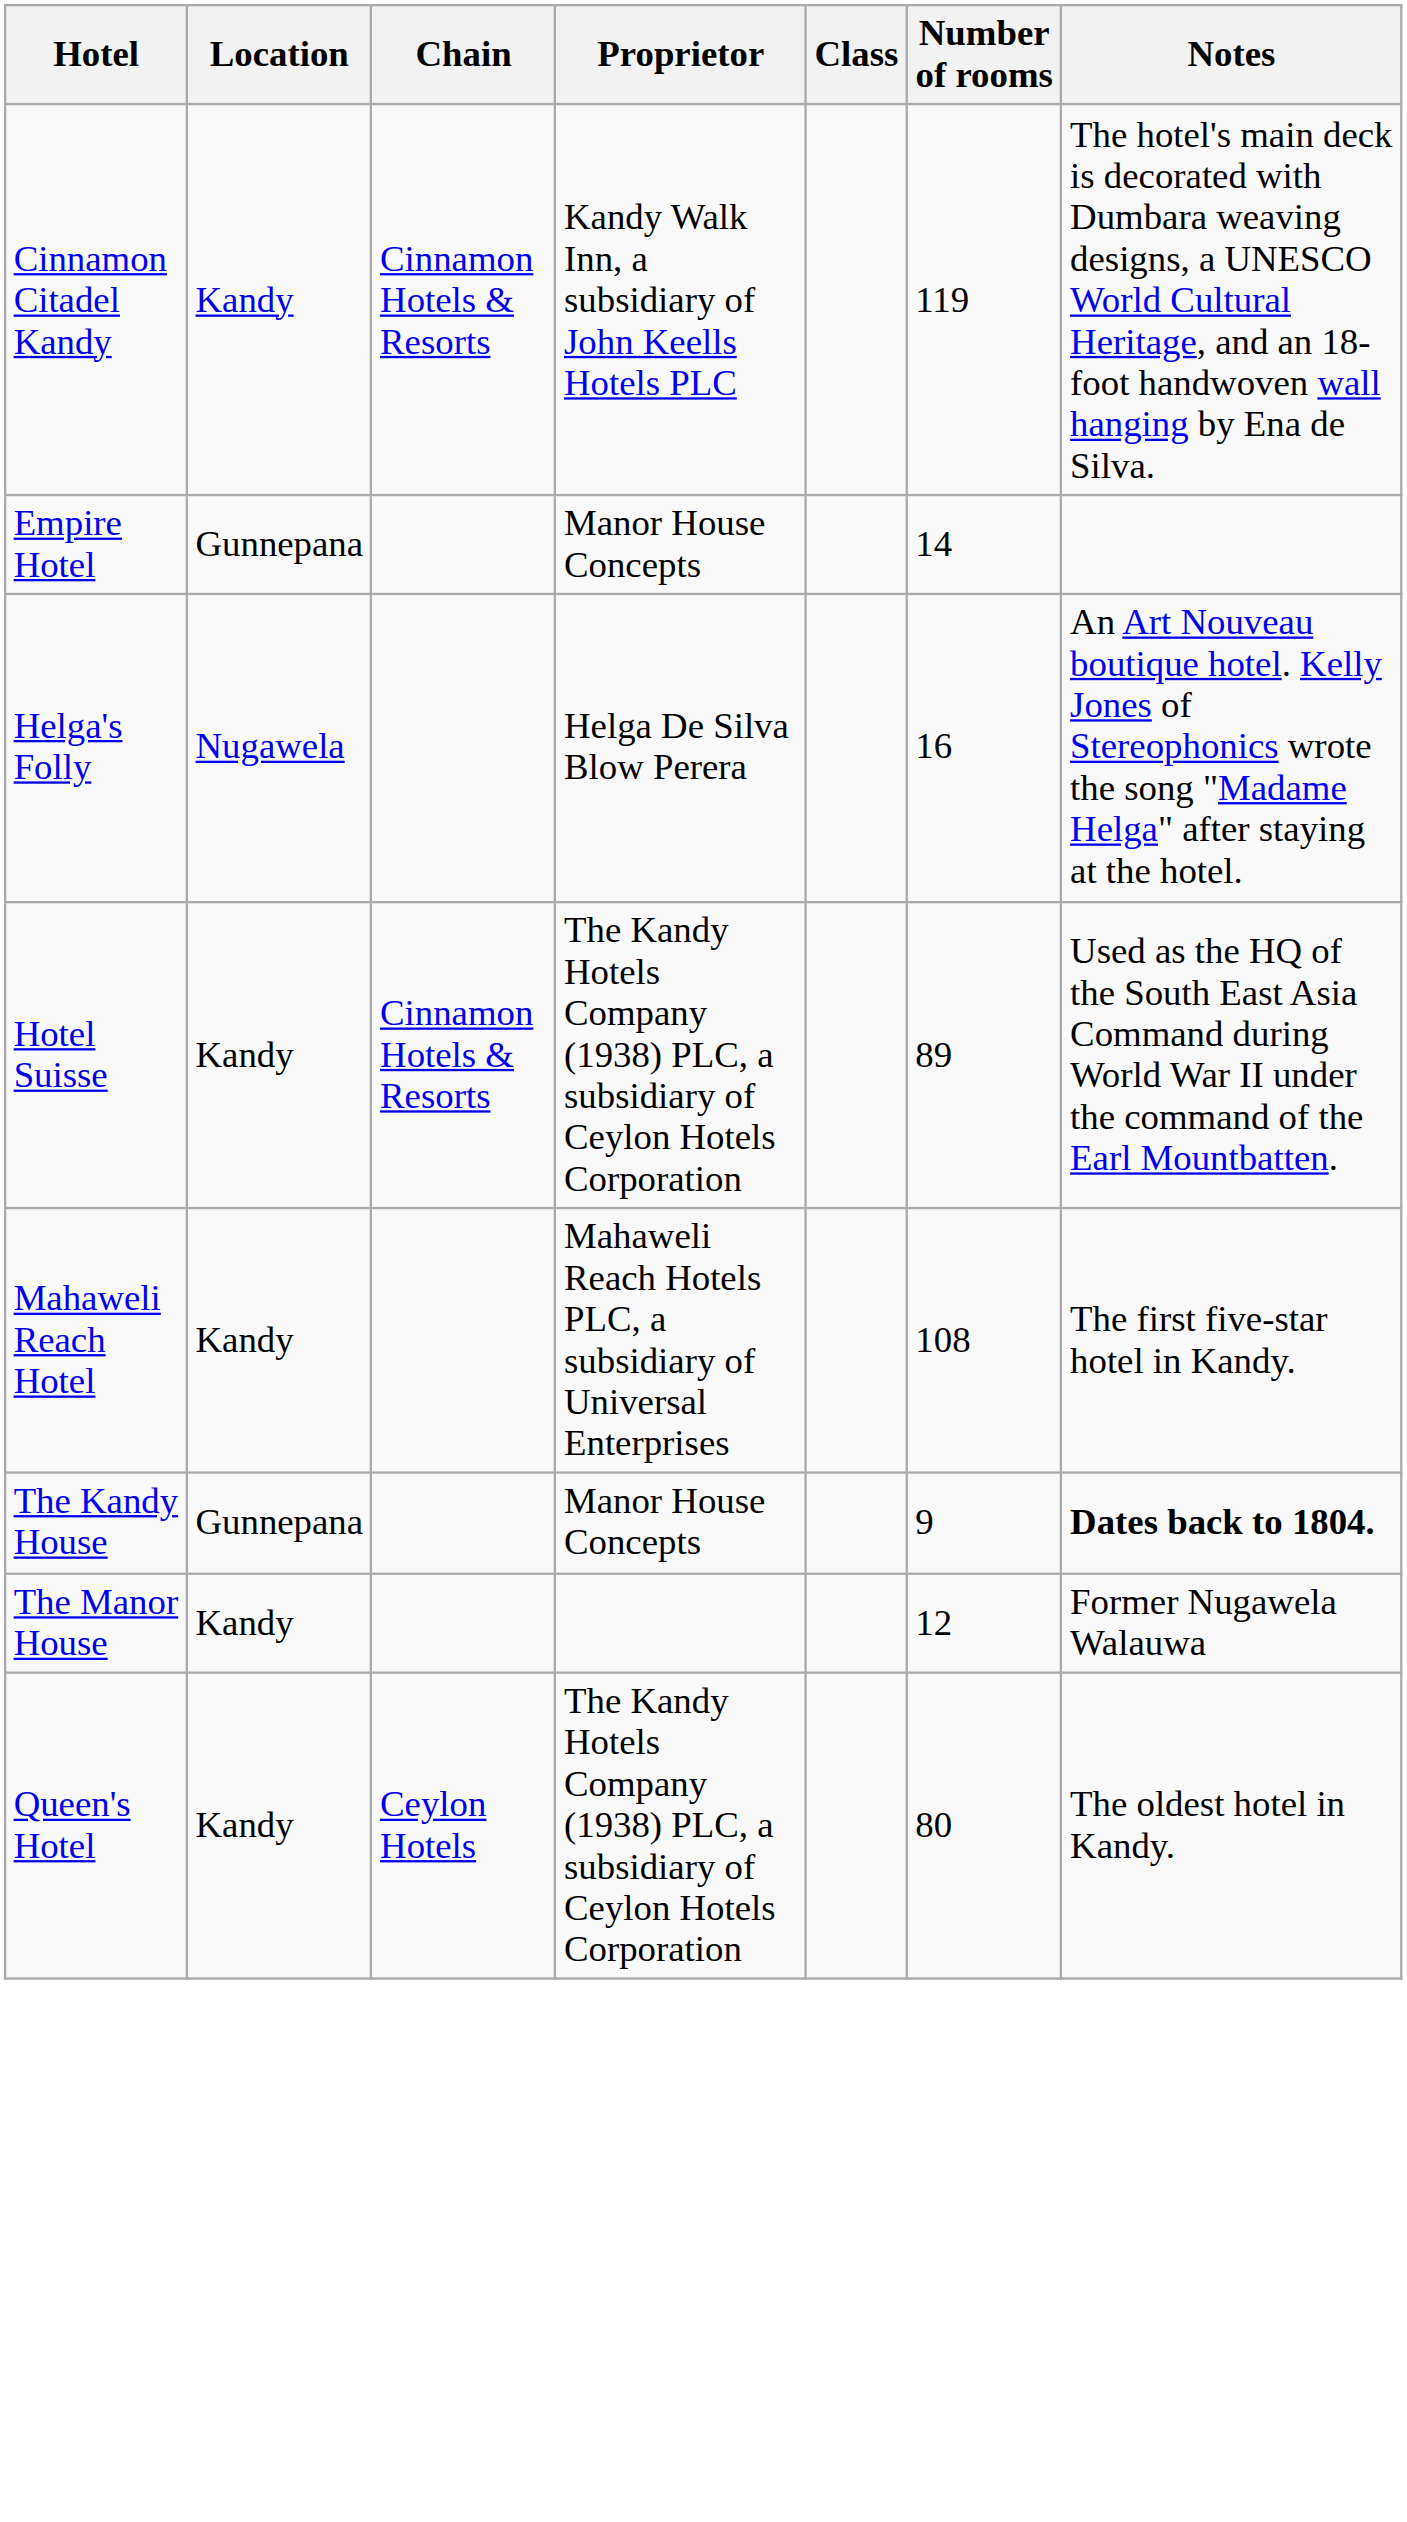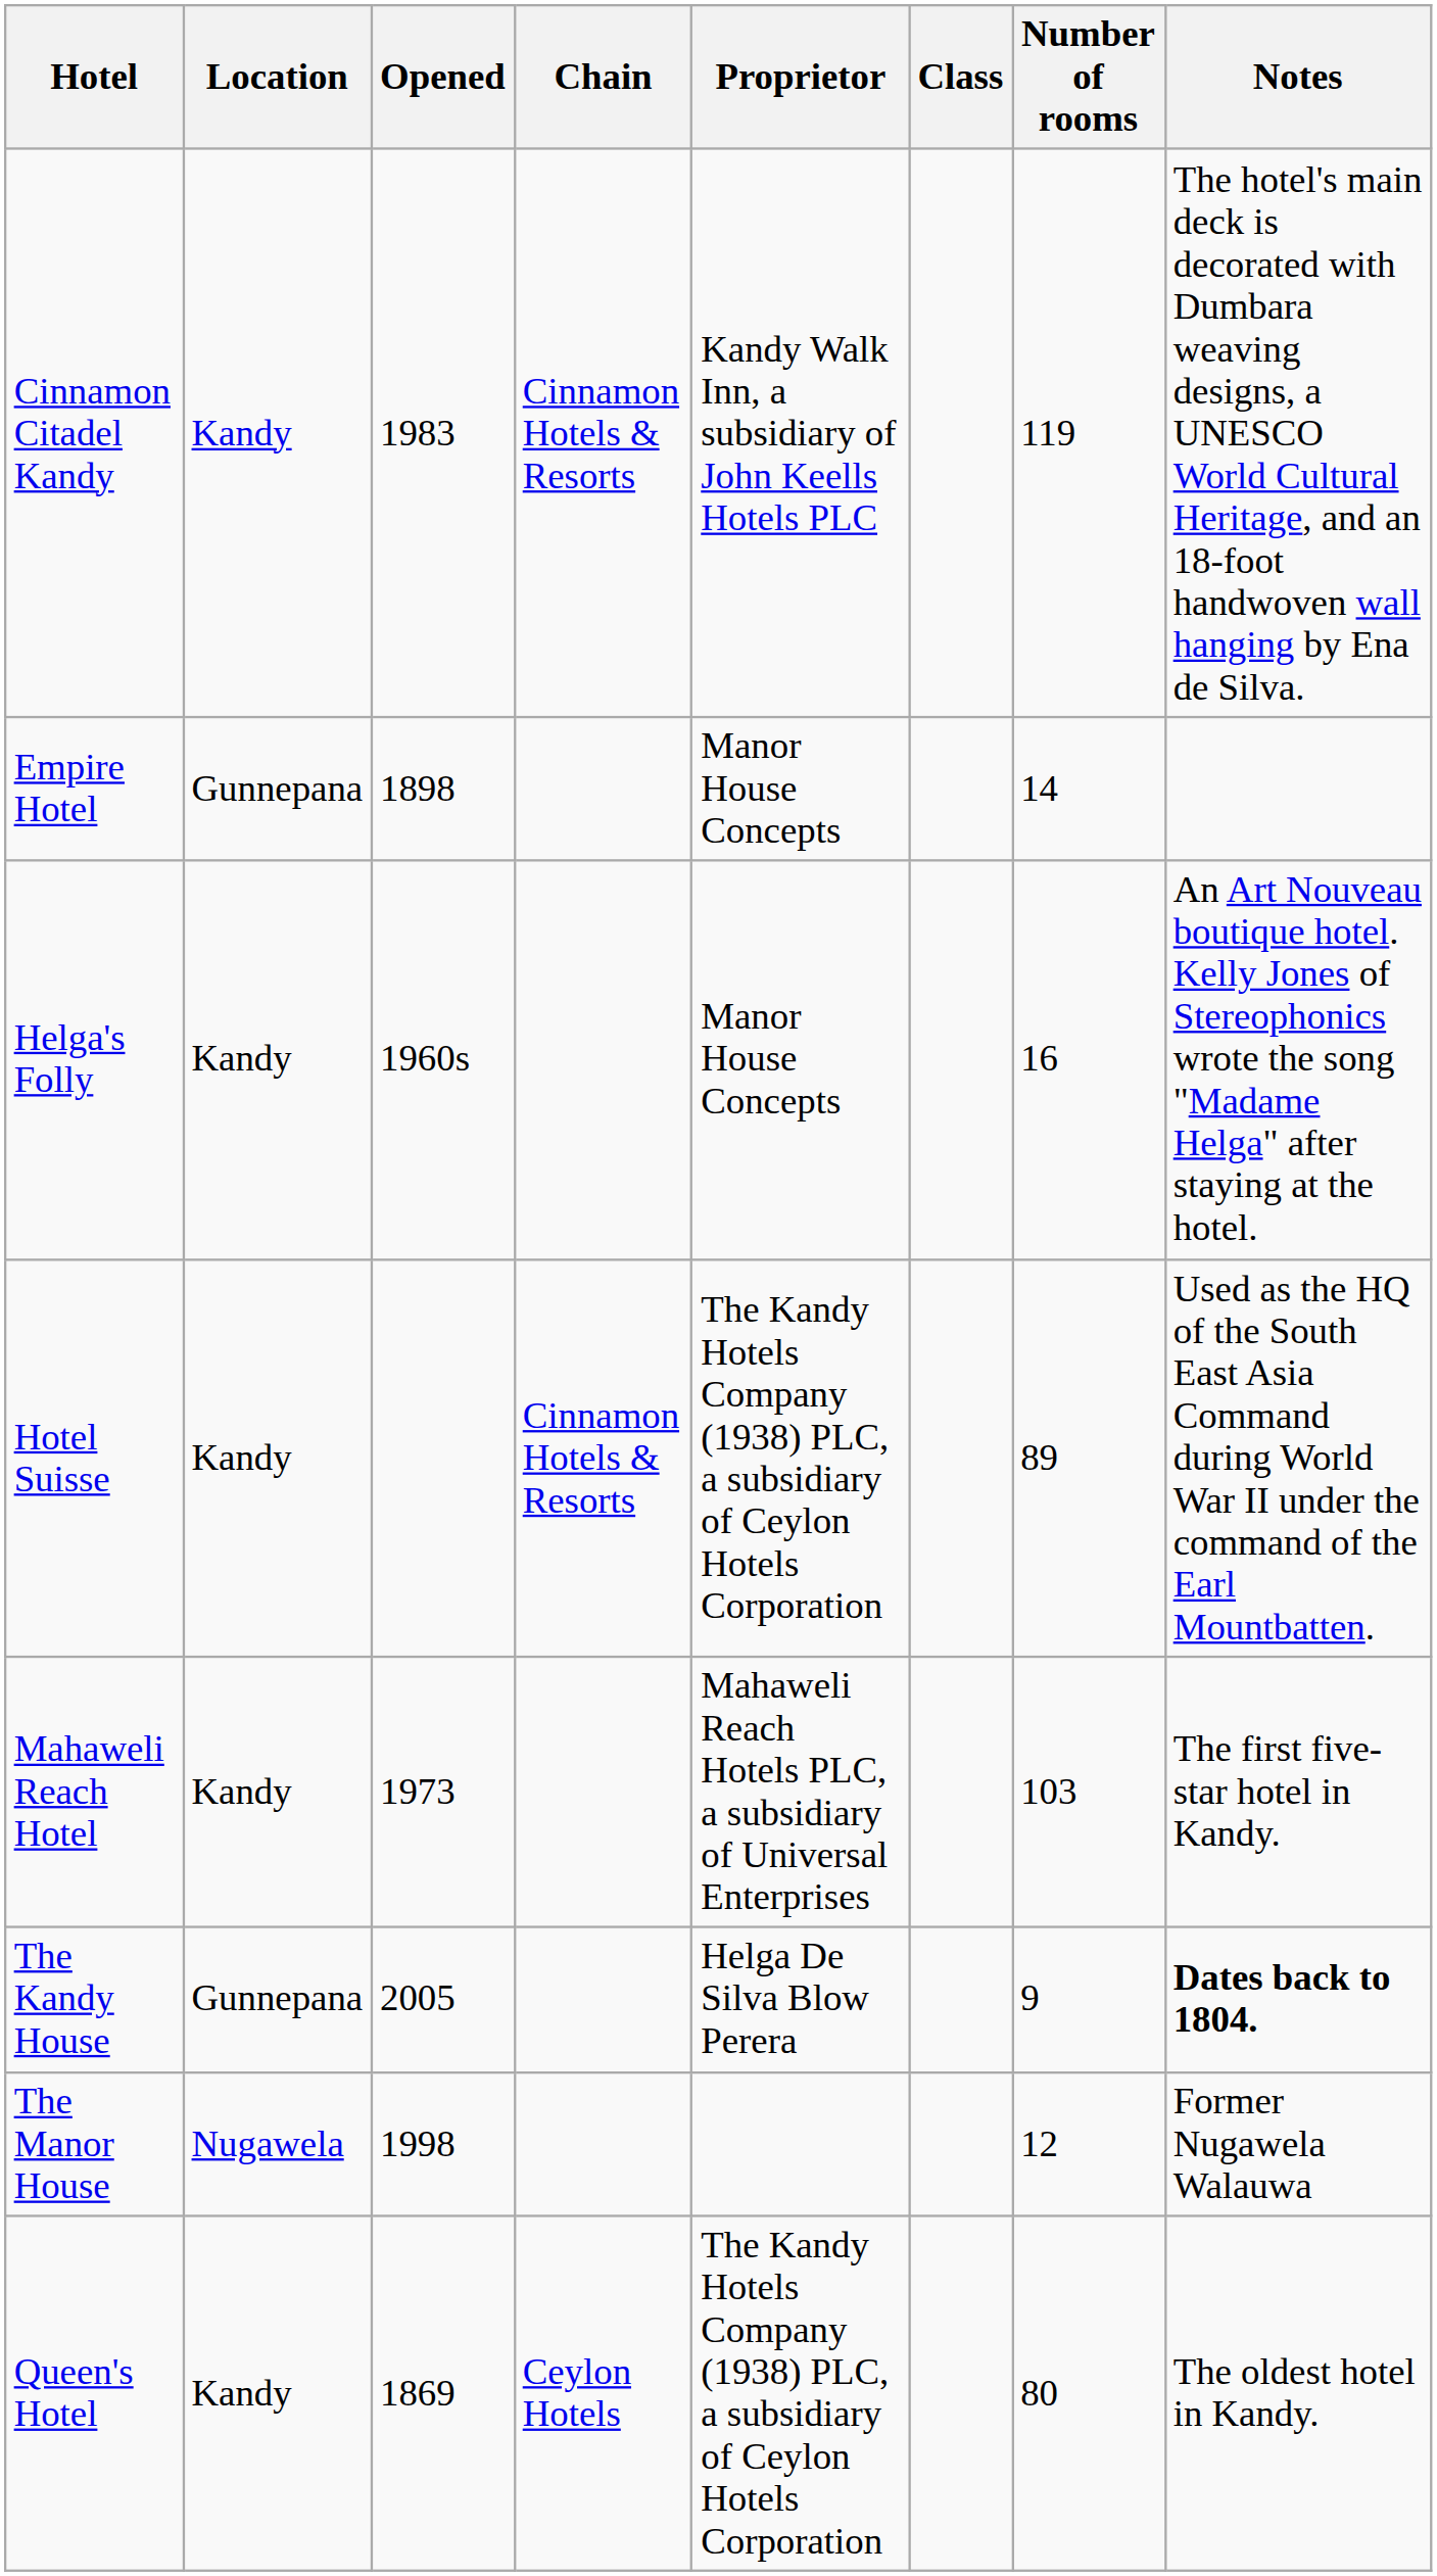+ column: Opened | 1983 | 1898 | 1960s | 1973 | 2005 | 1998 | 1869
Helga's Folly | Location: Nugawela -> Kandy
Helga's Folly | Proprietor: Helga De Silva Blow Perera -> Manor House Concepts
Mahaweli Reach Hotel | Number of rooms: 108 -> 103
The Kandy House | Proprietor: Manor House Concepts -> Helga De Silva Blow Perera
The Manor House | Location: Kandy -> Nugawela
